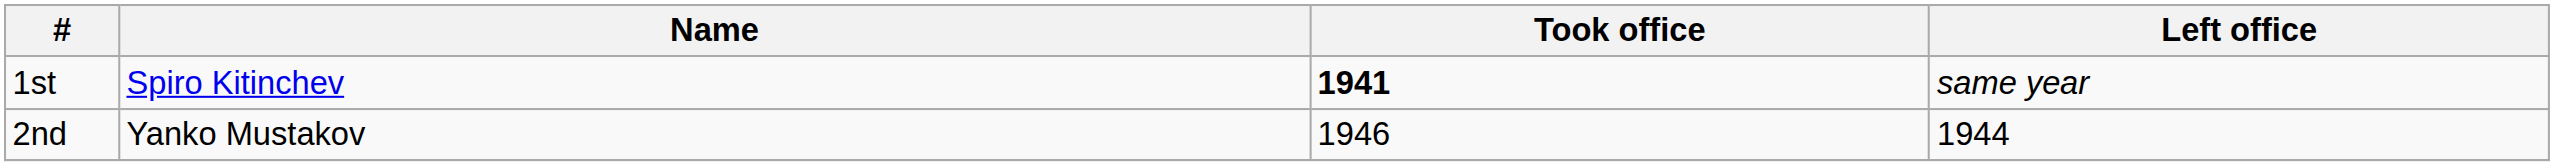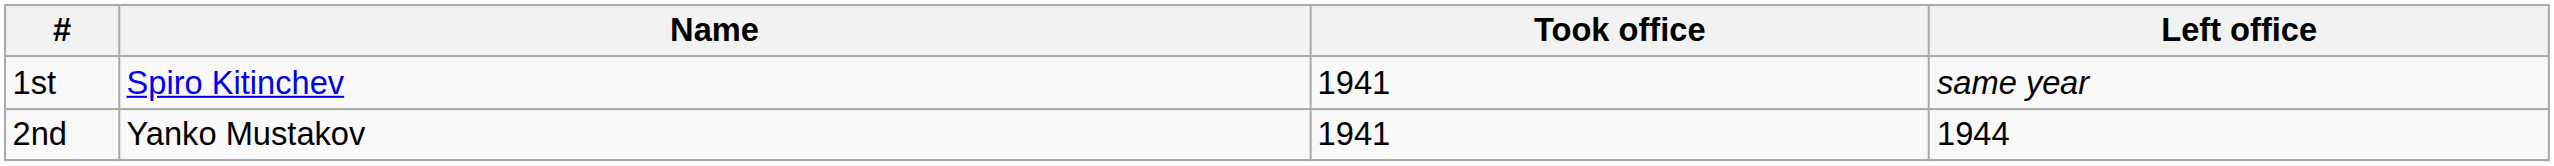1st | Took office: bold -> normal
2nd | Took office: 1946 -> 1941
